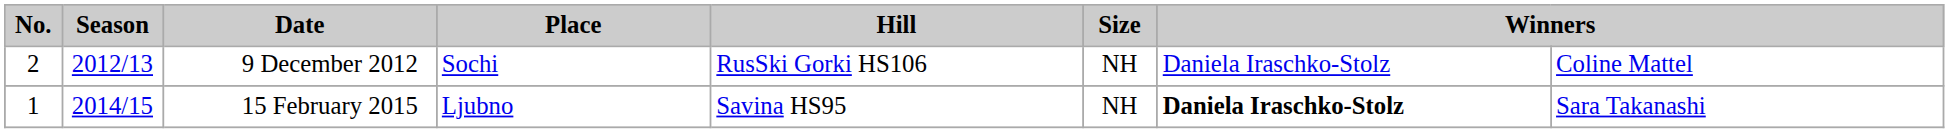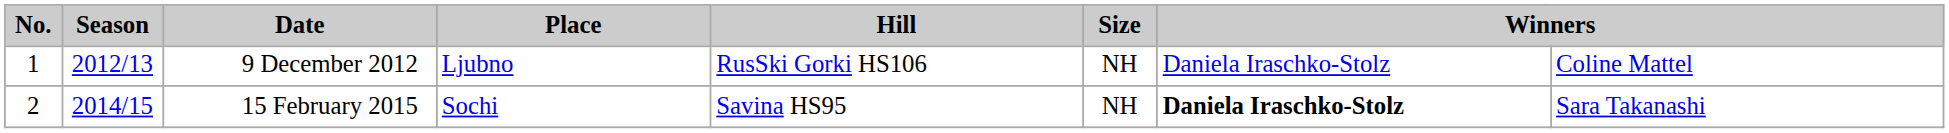9 December 2012 | No.: 2 -> 1
9 December 2012 | Place: Sochi -> Ljubno
15 February 2015 | No.: 1 -> 2
15 February 2015 | Place: Ljubno -> Sochi
